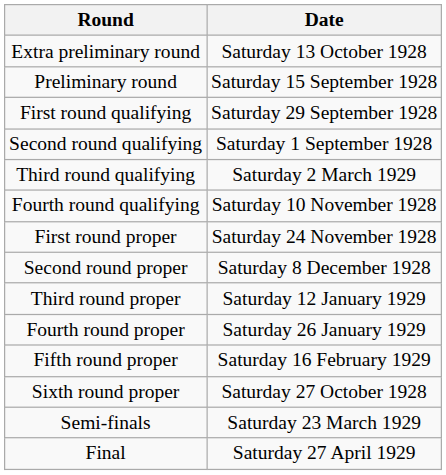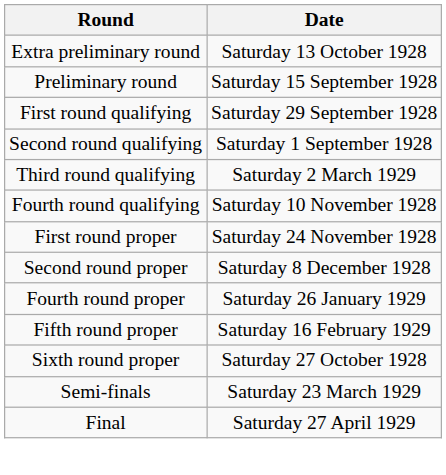- row: Third round proper | Saturday 12 January 1929
